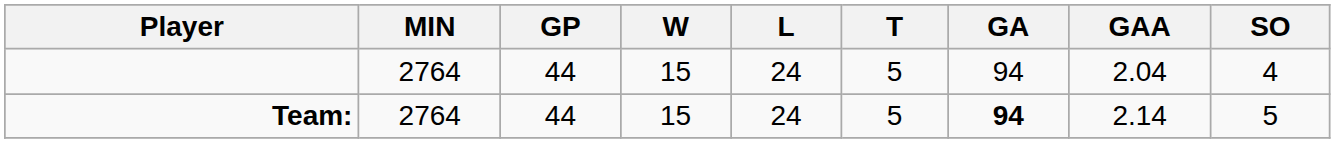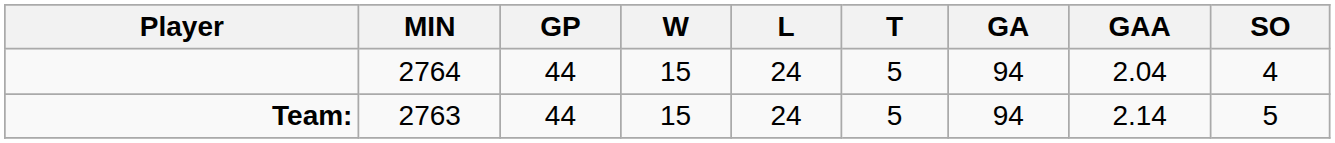Team: | MIN: 2764 -> 2763
Team: | GA: bold -> normal
